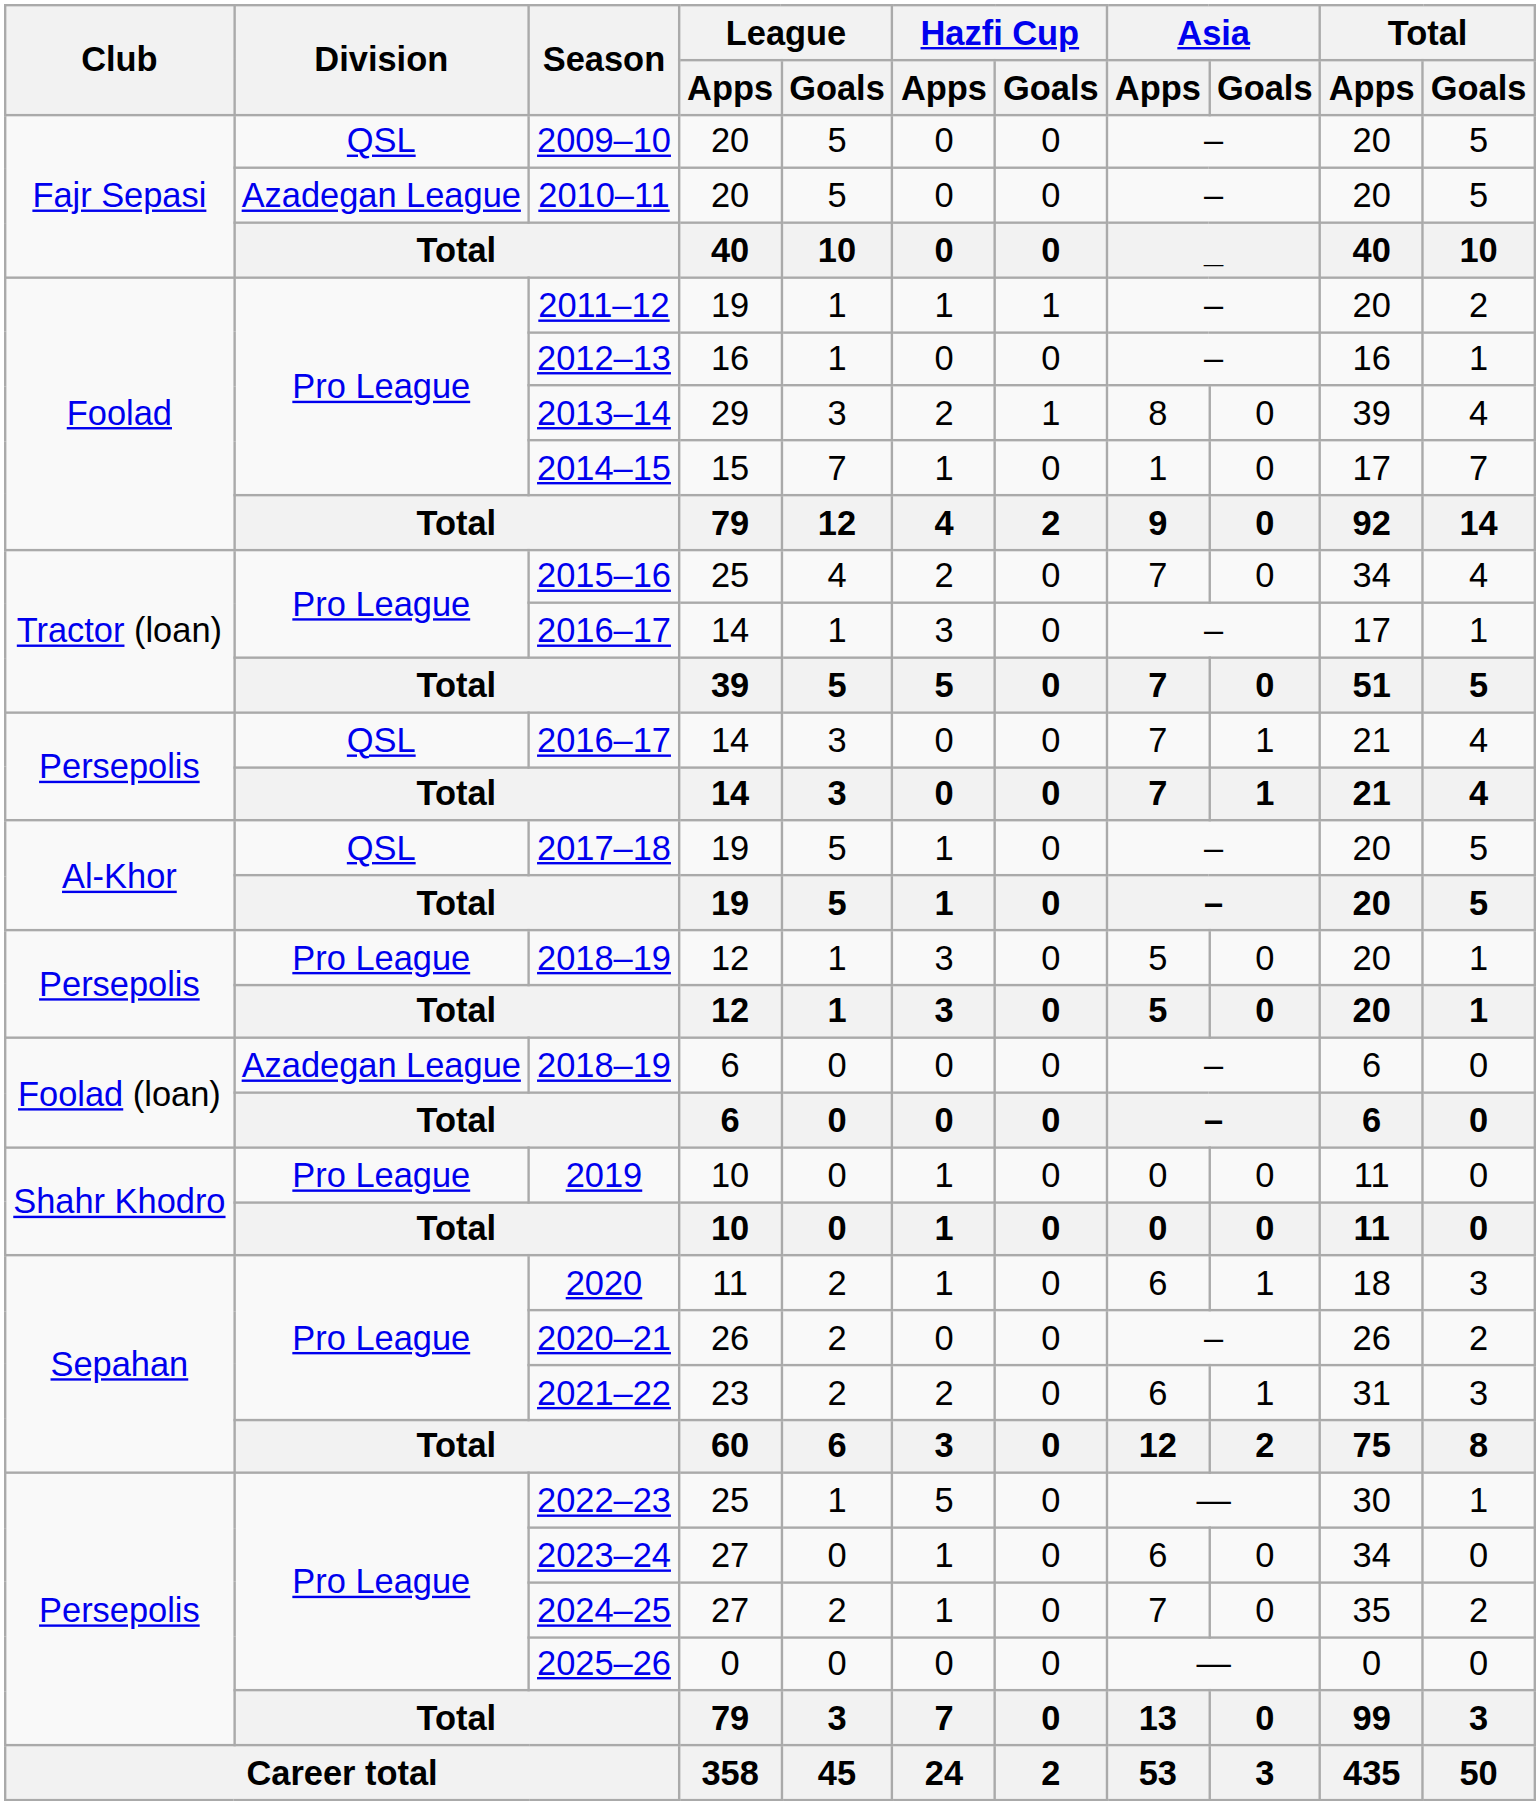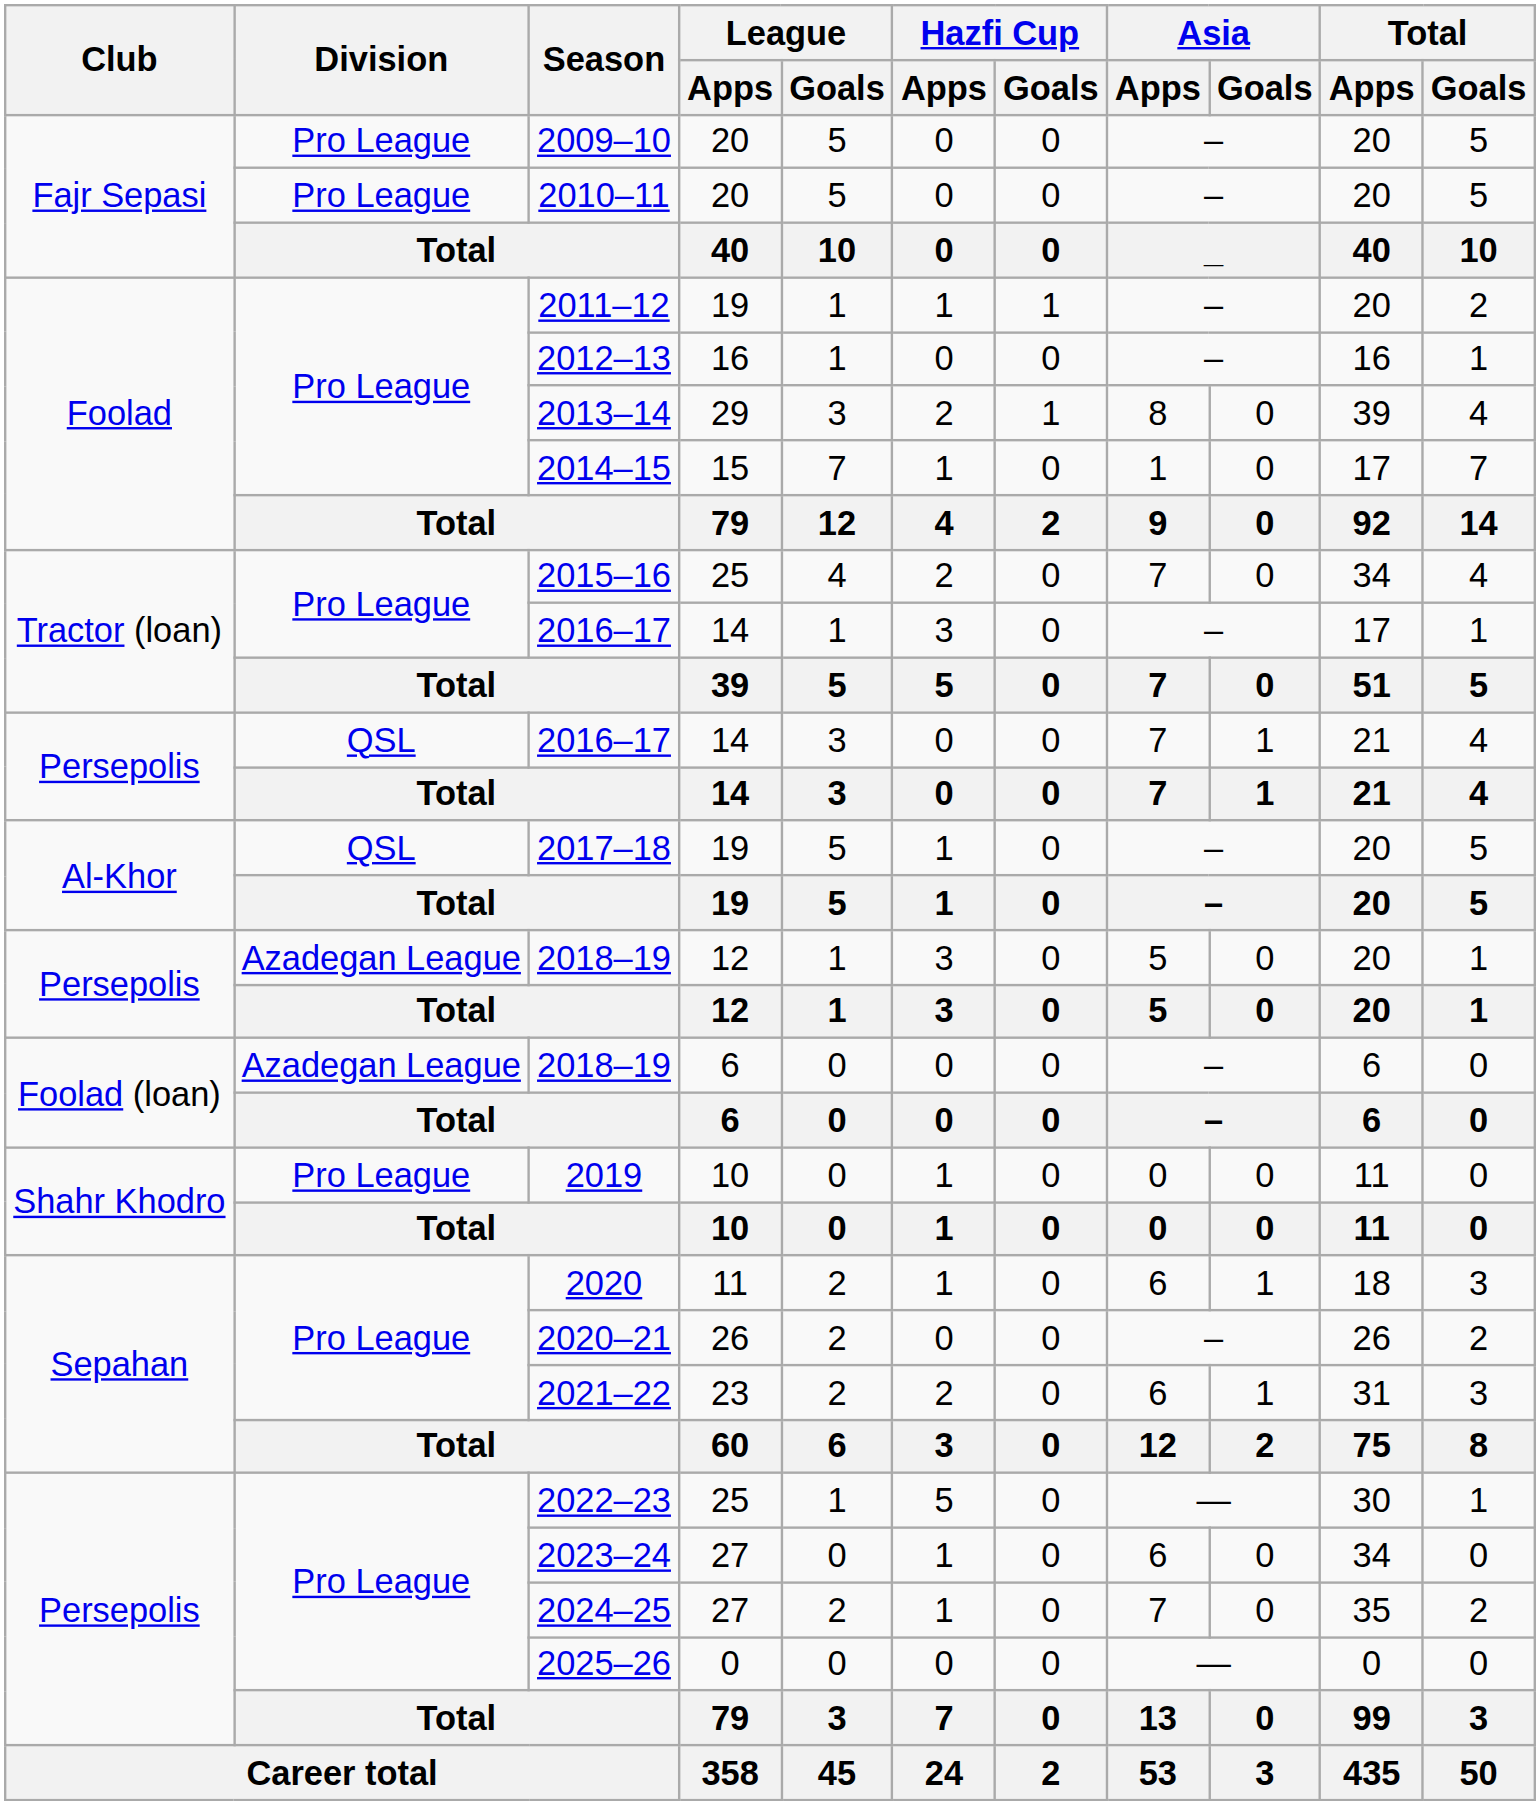2009–10 | Division: QSL -> Pro League
2010–11 | Division: Azadegan League -> Pro League
Persepolis / 2018–19 | Division: Pro League -> Azadegan League
